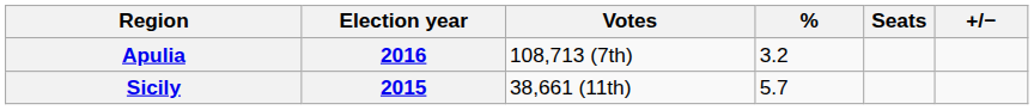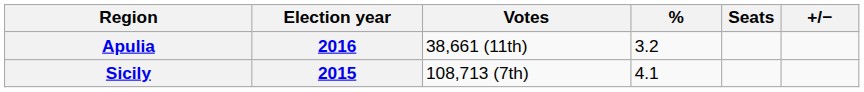Apulia | Votes: 108,713 (7th) -> 38,661 (11th)
Sicily | Votes: 38,661 (11th) -> 108,713 (7th)
Sicily | %: 5.7 -> 4.1
